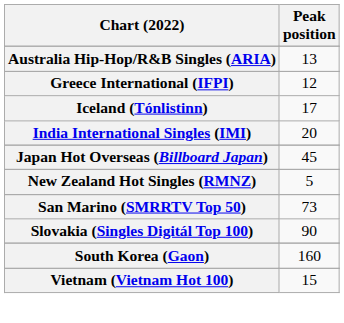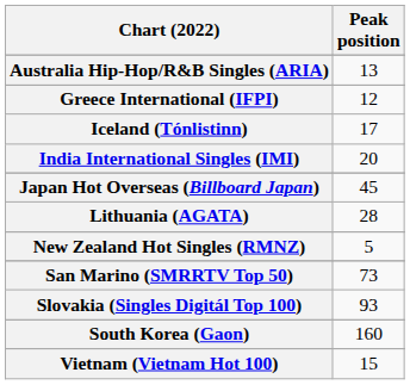+ row: Lithuania (AGATA) | 28
Slovakia (Singles Digitál Top 100) | Peak position: 90 -> 93
